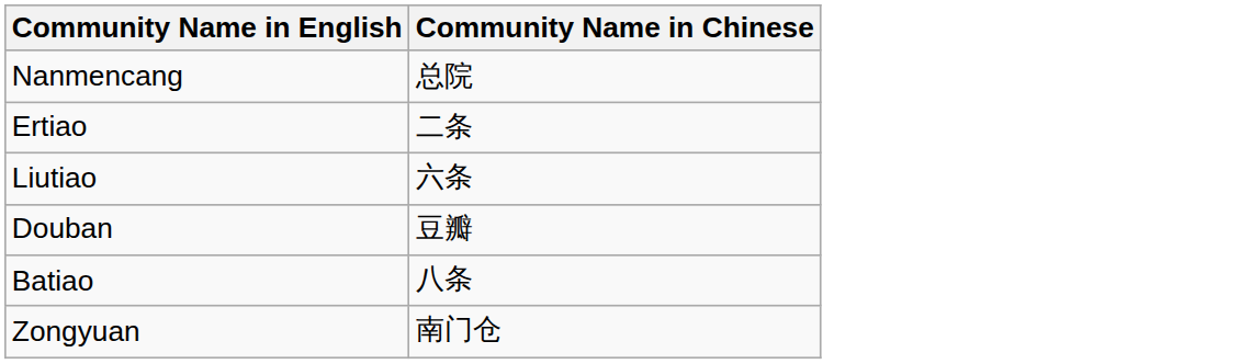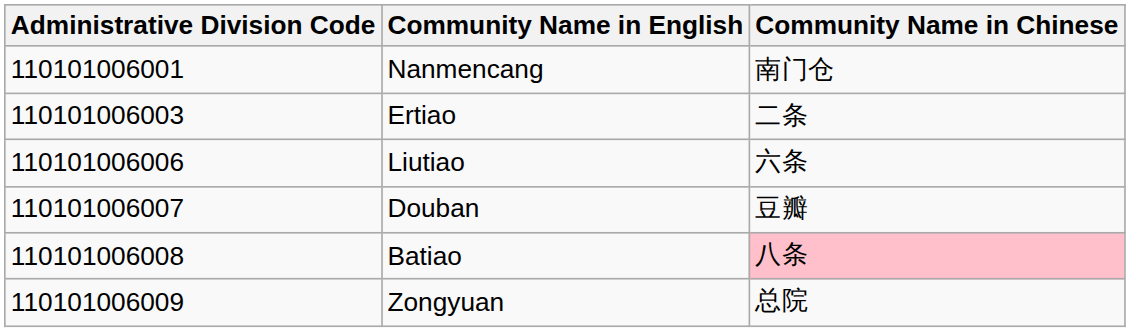+ column: Administrative Division Code | 110101006001 | 110101006003 | 110101006006 | 110101006007 | 110101006008 | 110101006009
Nanmencang | Community Name in Chinese: 总院 -> 南门仓
Batiao | Community Name in Chinese: no background -> pink background
Zongyuan | Community Name in Chinese: 南门仓 -> 总院
